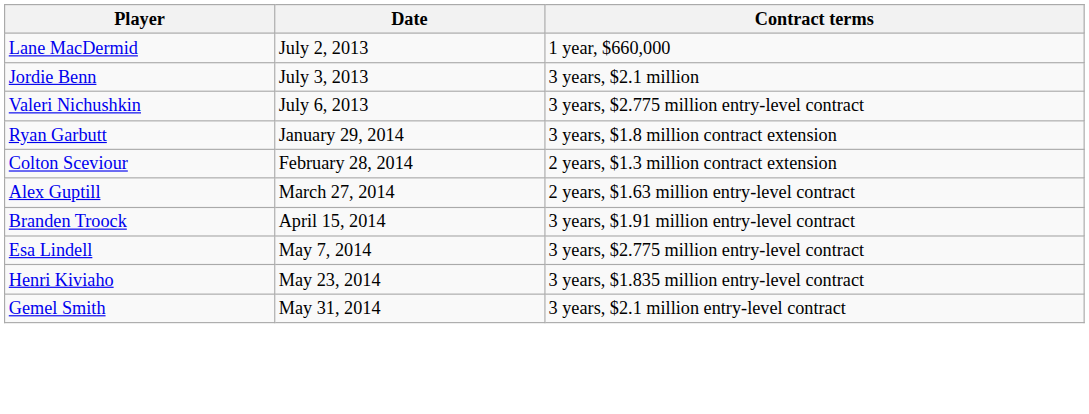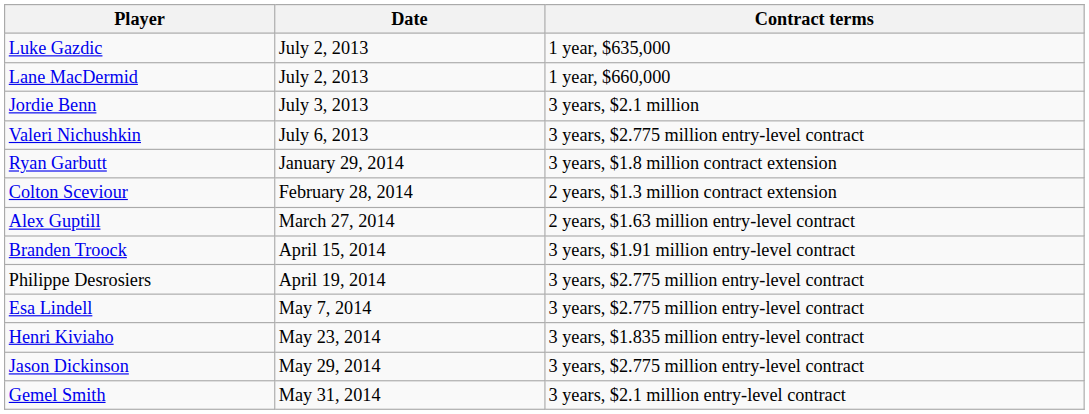+ row: Luke Gazdic | July 2, 2013 | 1 year, $635,000
+ row: Philippe Desrosiers | April 19, 2014 | 3 years, $2.775 million entry-level contract
+ row: Jason Dickinson | May 29, 2014 | 3 years, $2.775 million entry-level contract
